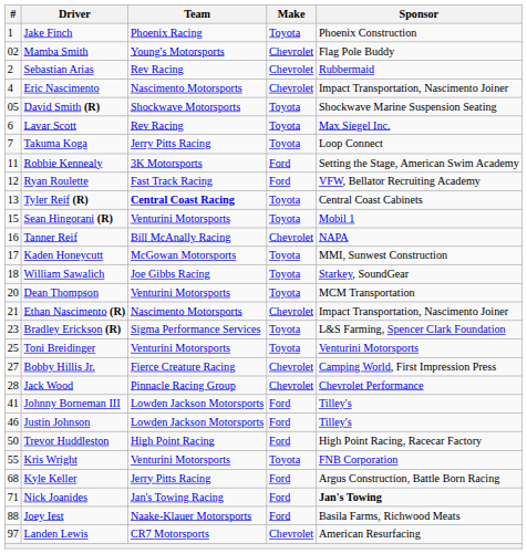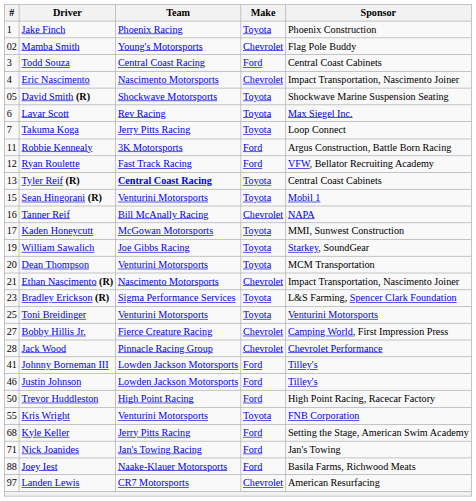- row: 2 | Sebastian Arias | Rev Racing | Chevrolet | Rubbermaid
+ row: 3 | Todd Souza | Central Coast Racing | Ford | Central Coast Cabinets
Robbie Kennealy | Sponsor: Setting the Stage, American Swim Academy -> Argus Construction, Battle Born Racing
William Sawalich | #: 18 -> 19
Kyle Keller | Sponsor: Argus Construction, Battle Born Racing -> Setting the Stage, American Swim Academy
Nick Joanides | Sponsor: bold -> normal
